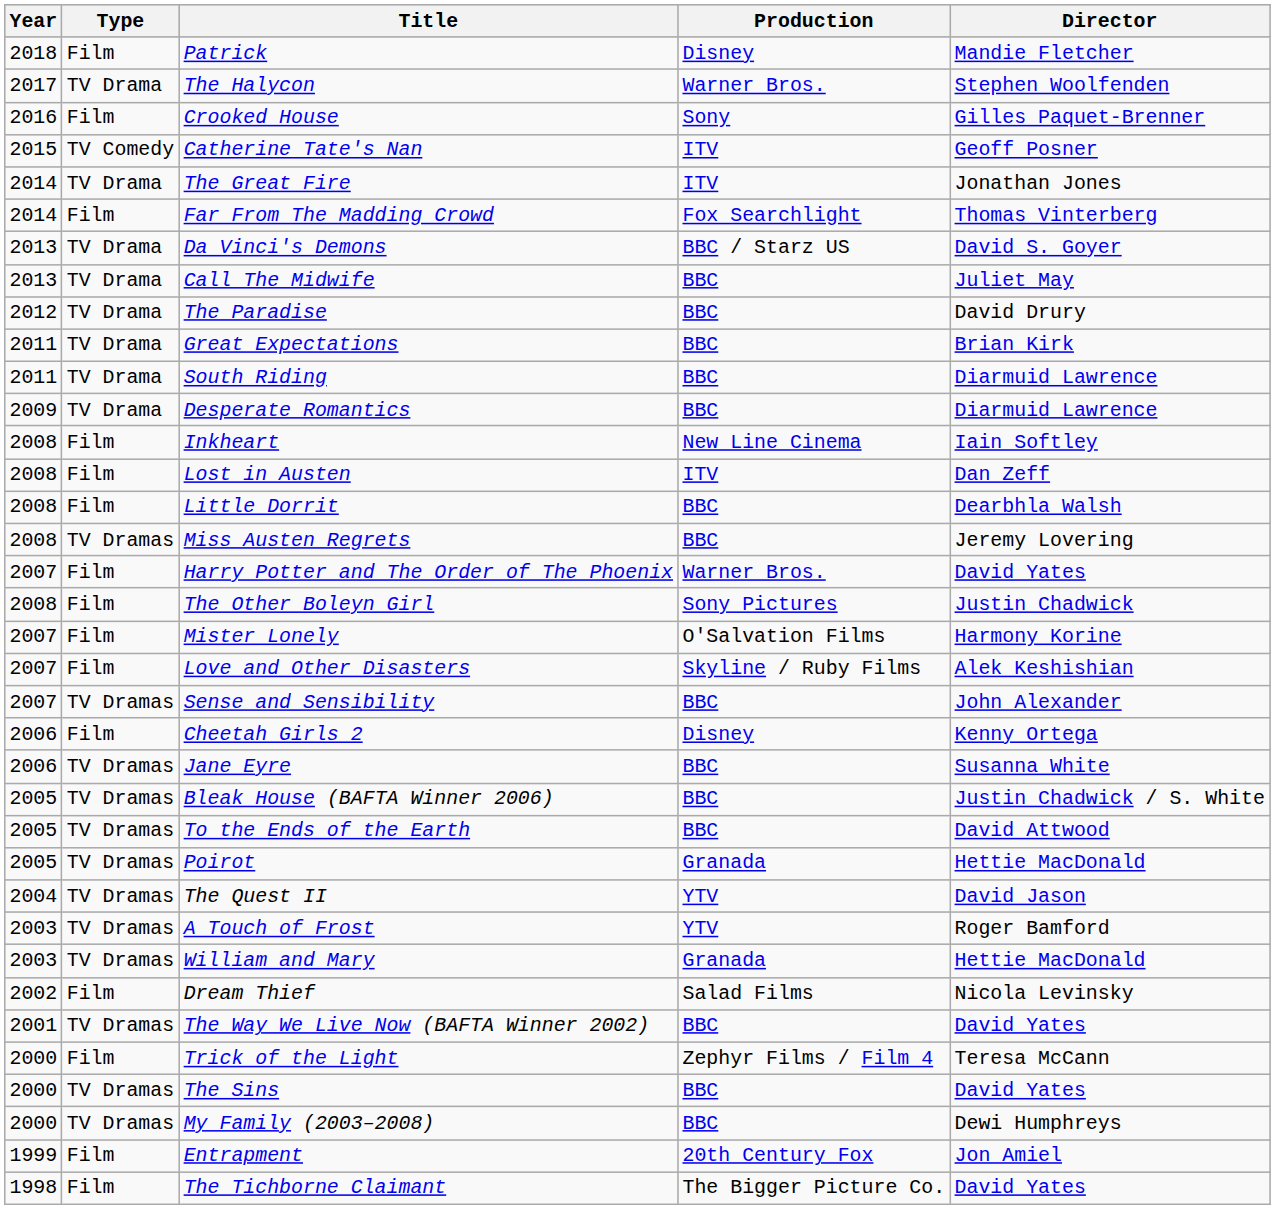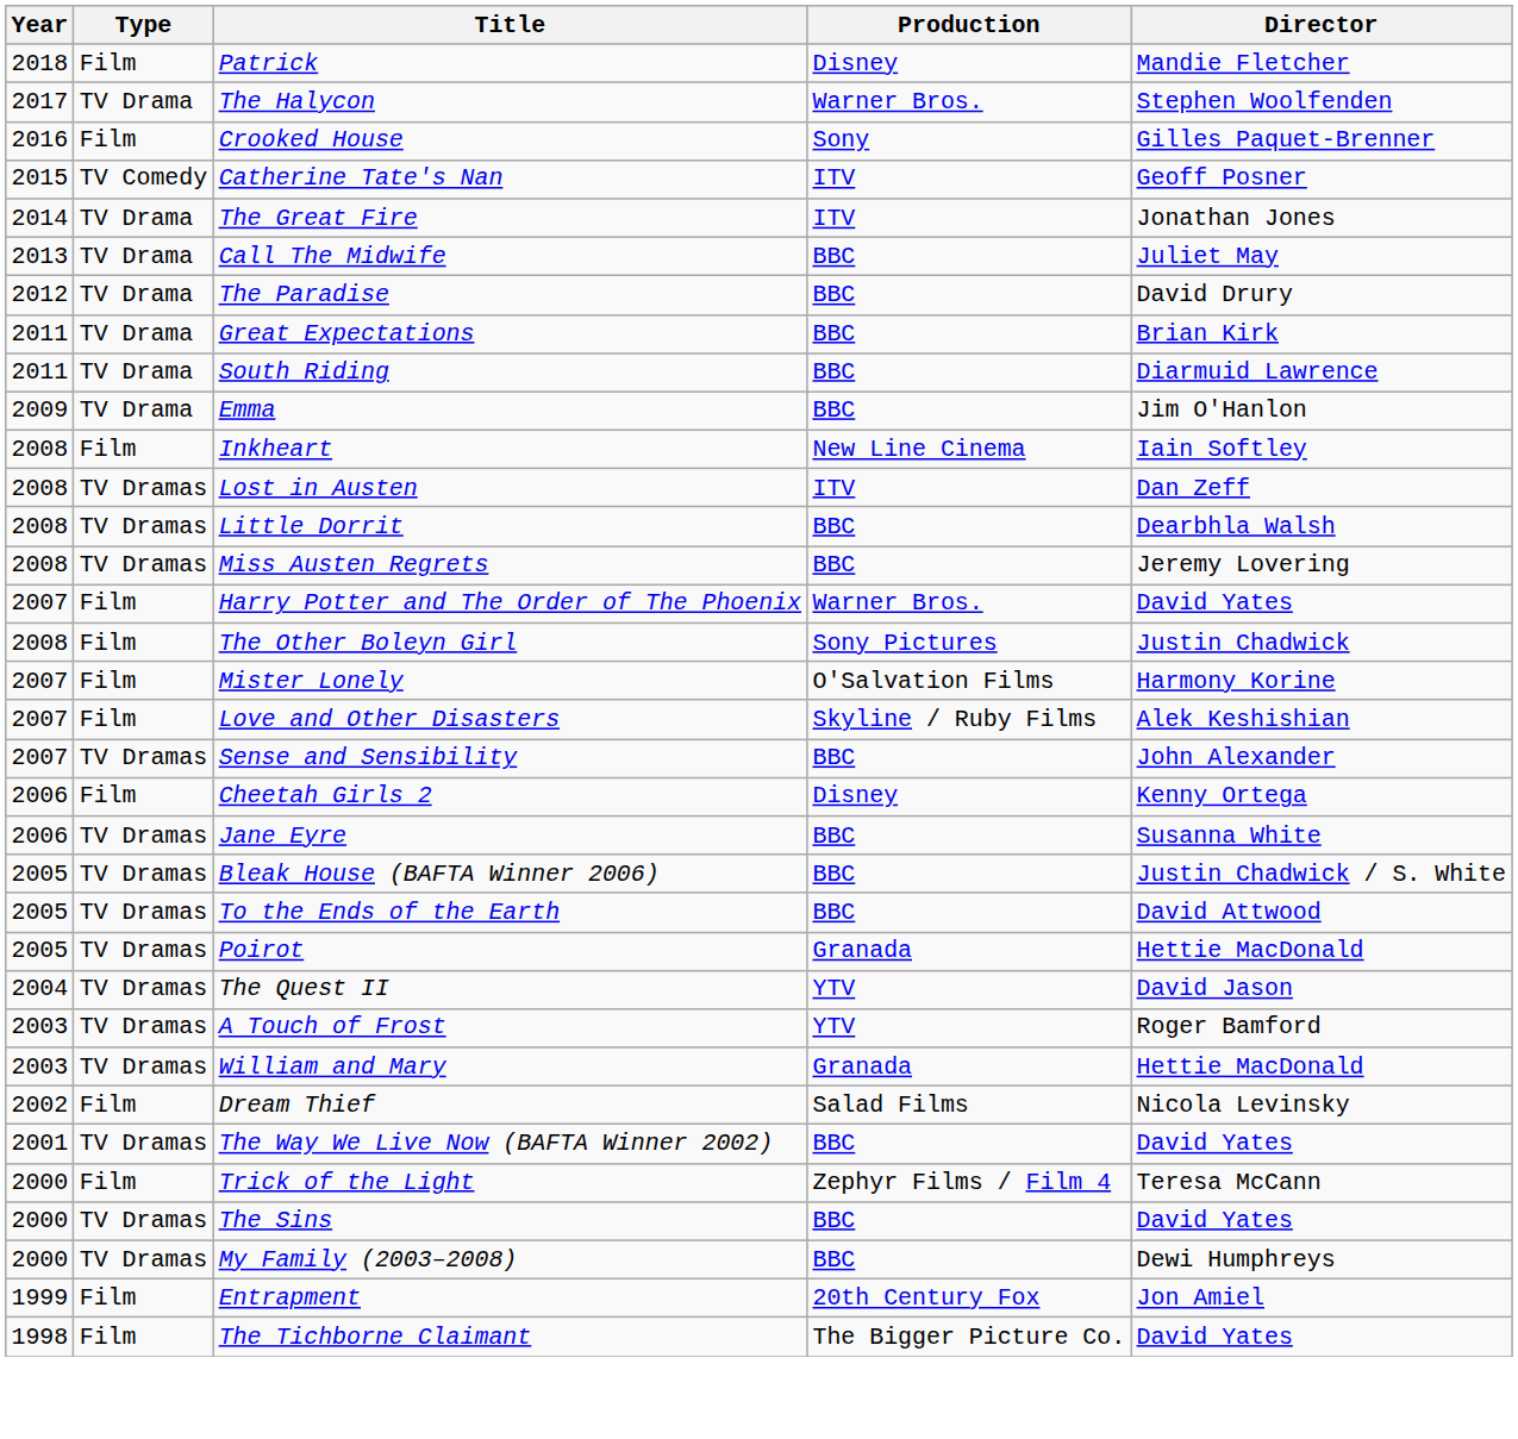- row: 2014 | Film | Far From The Madding Crowd | Fox Searchlight | Thomas Vinterberg
- row: 2013 | TV Drama | Da Vinci's Demons | BBC / Starz US | David S. Goyer
- row: 2009 | TV Drama | Desperate Romantics | BBC | Diarmuid Lawrence
+ row: 2009 | TV Drama | Emma | BBC | Jim O'Hanlon
Lost in Austen | Type: Film -> TV Dramas
Little Dorrit | Type: Film -> TV Dramas
